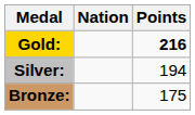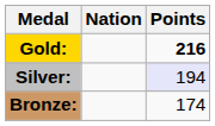Silver: | Points: no background -> lavender background
Bronze: | Points: 175 -> 174
